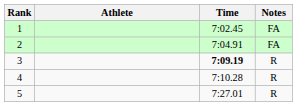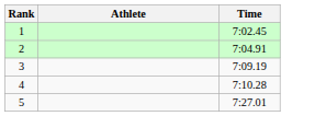- column: Notes | FA | FA | R | R | R
3 | Time: bold -> normal
